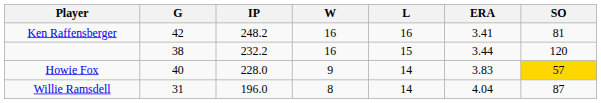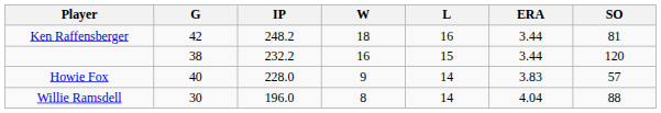Ken Raffensberger | W: 16 -> 18
Ken Raffensberger | ERA: 3.41 -> 3.44
Howie Fox | SO: gold background -> no background
Willie Ramsdell | G: 31 -> 30
Willie Ramsdell | SO: 87 -> 88
